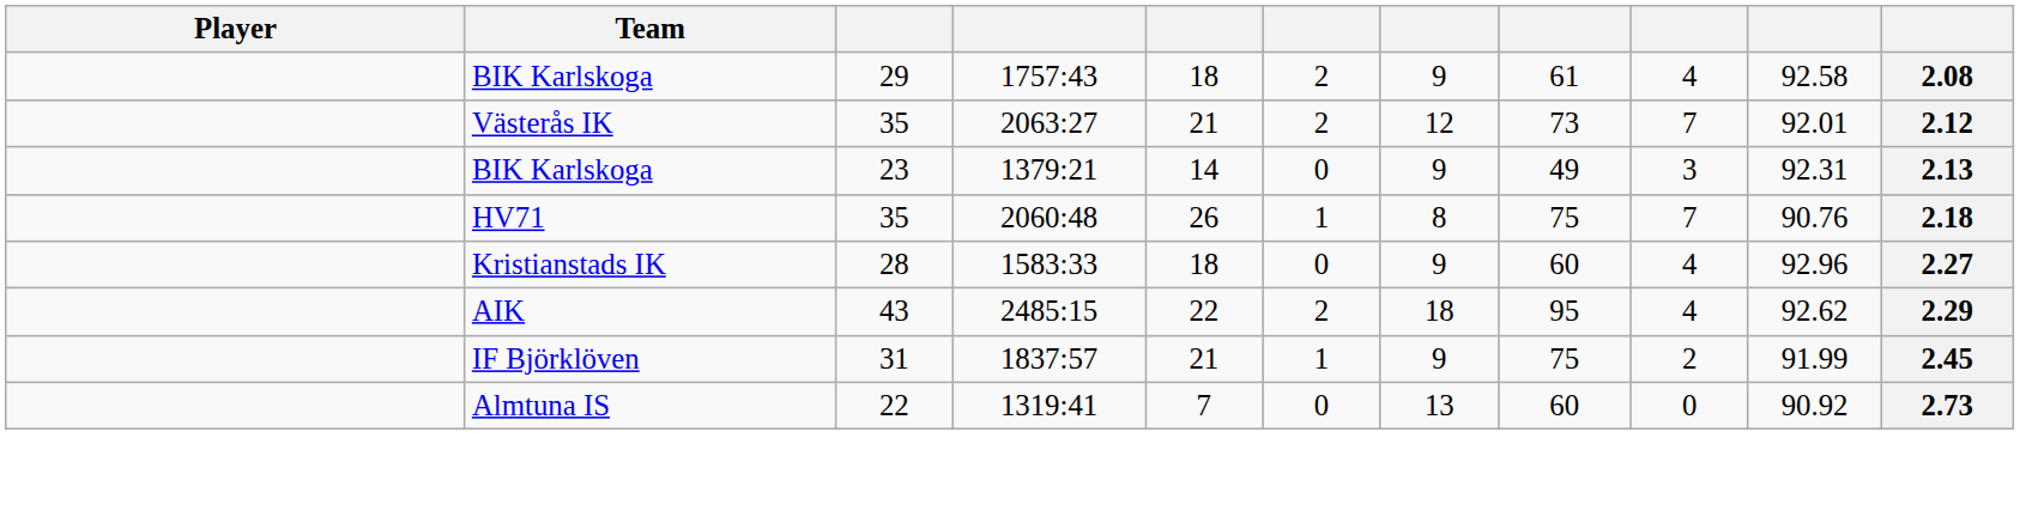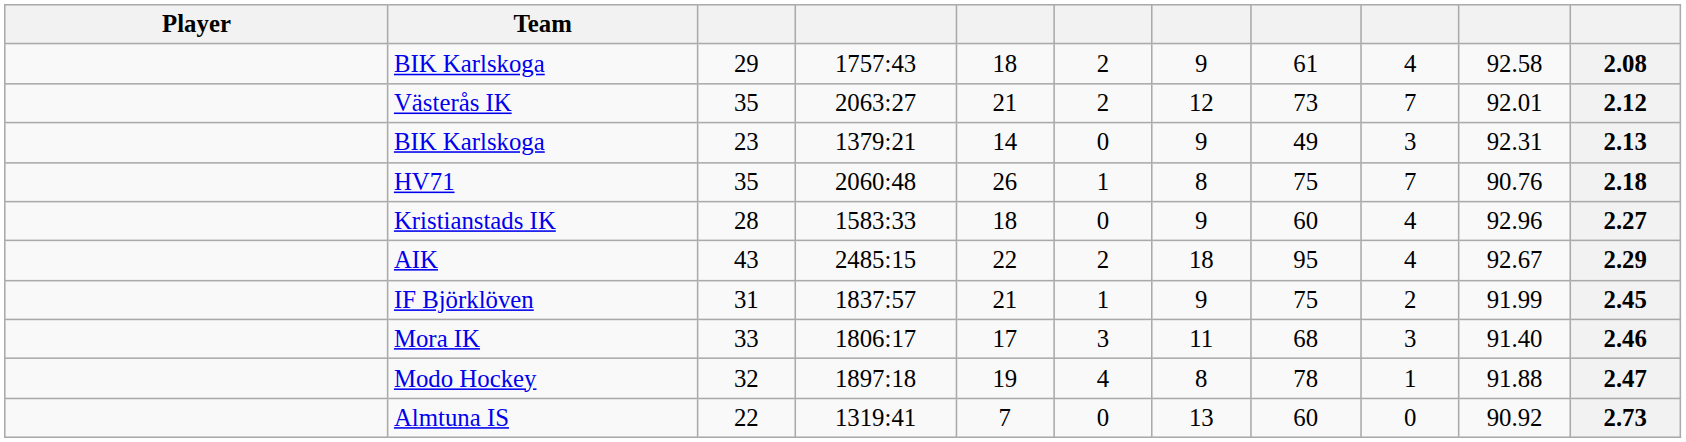AIK | column 10: 92.62 -> 92.67
+ row: Mora IK | 33 | 1806:17 | 17 | 3 | 11 | 68 | 3 | 91.40 | 2.46
+ row: Modo Hockey | 32 | 1897:18 | 19 | 4 | 8 | 78 | 1 | 91.88 | 2.47
